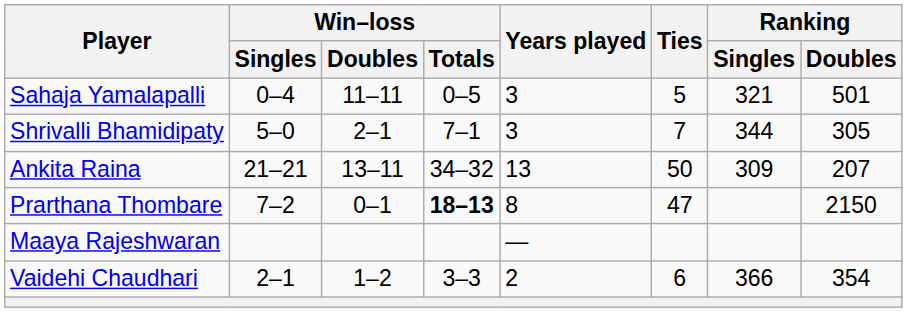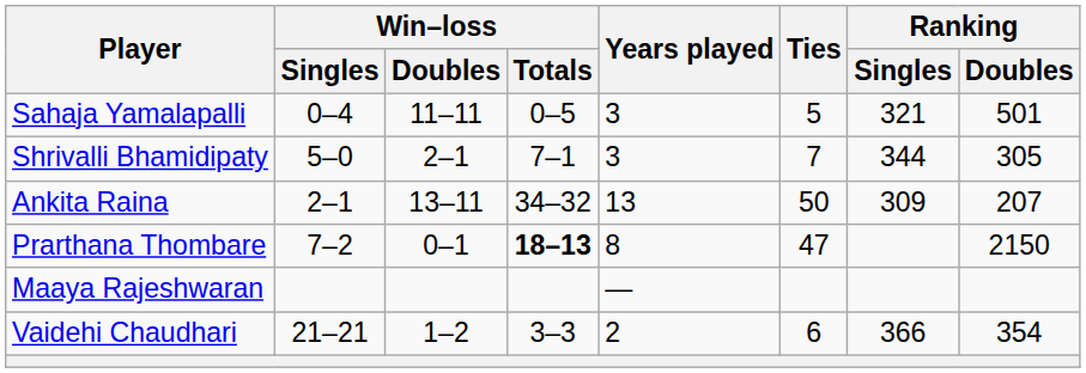Ankita Raina | Win–loss / Singles: 21–21 -> 2–1
Vaidehi Chaudhari | Win–loss / Singles: 2–1 -> 21–21
